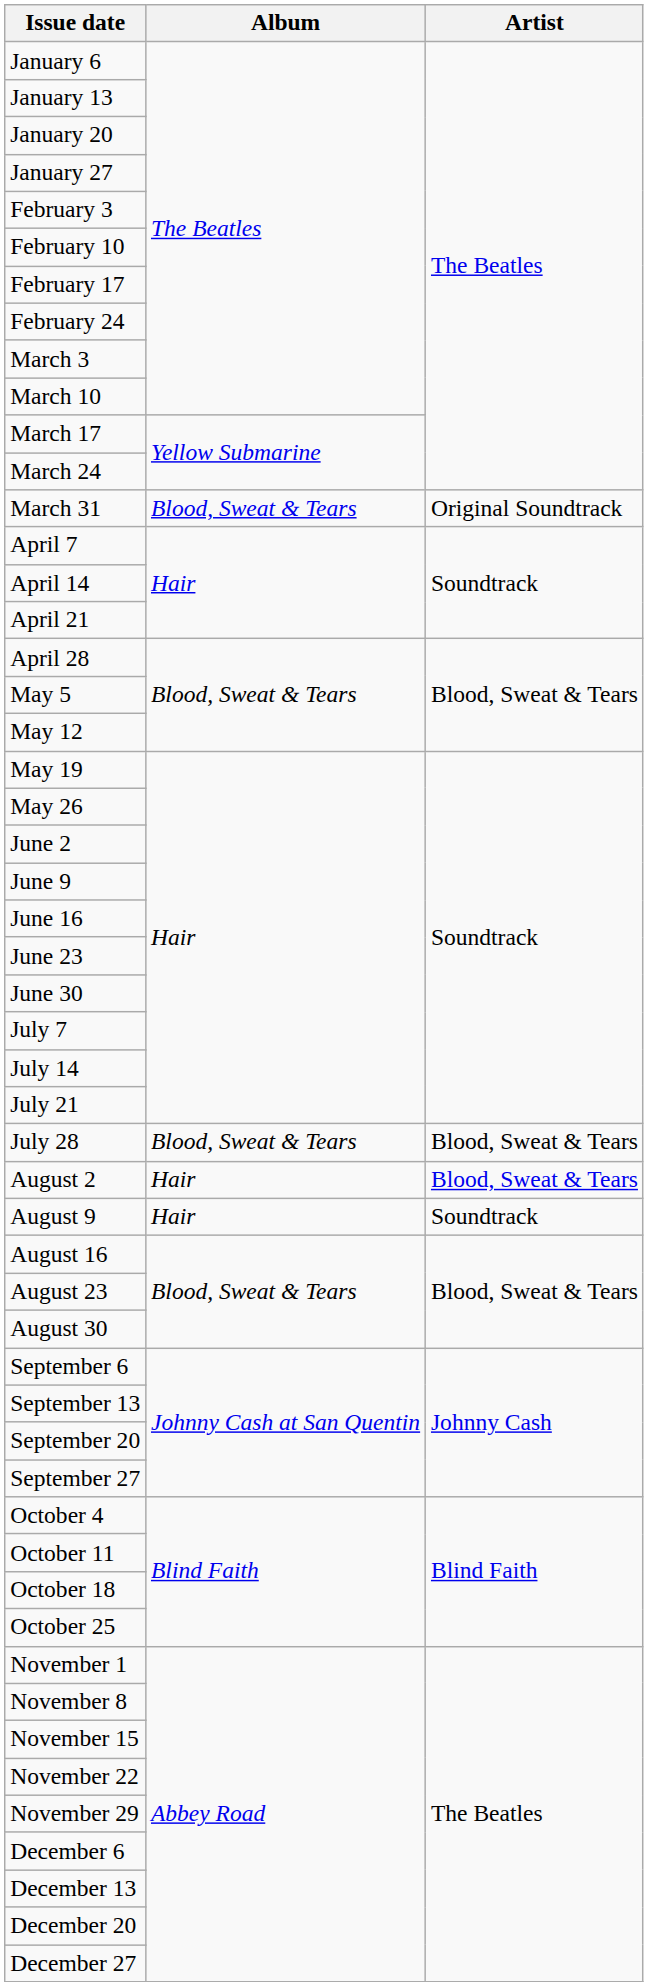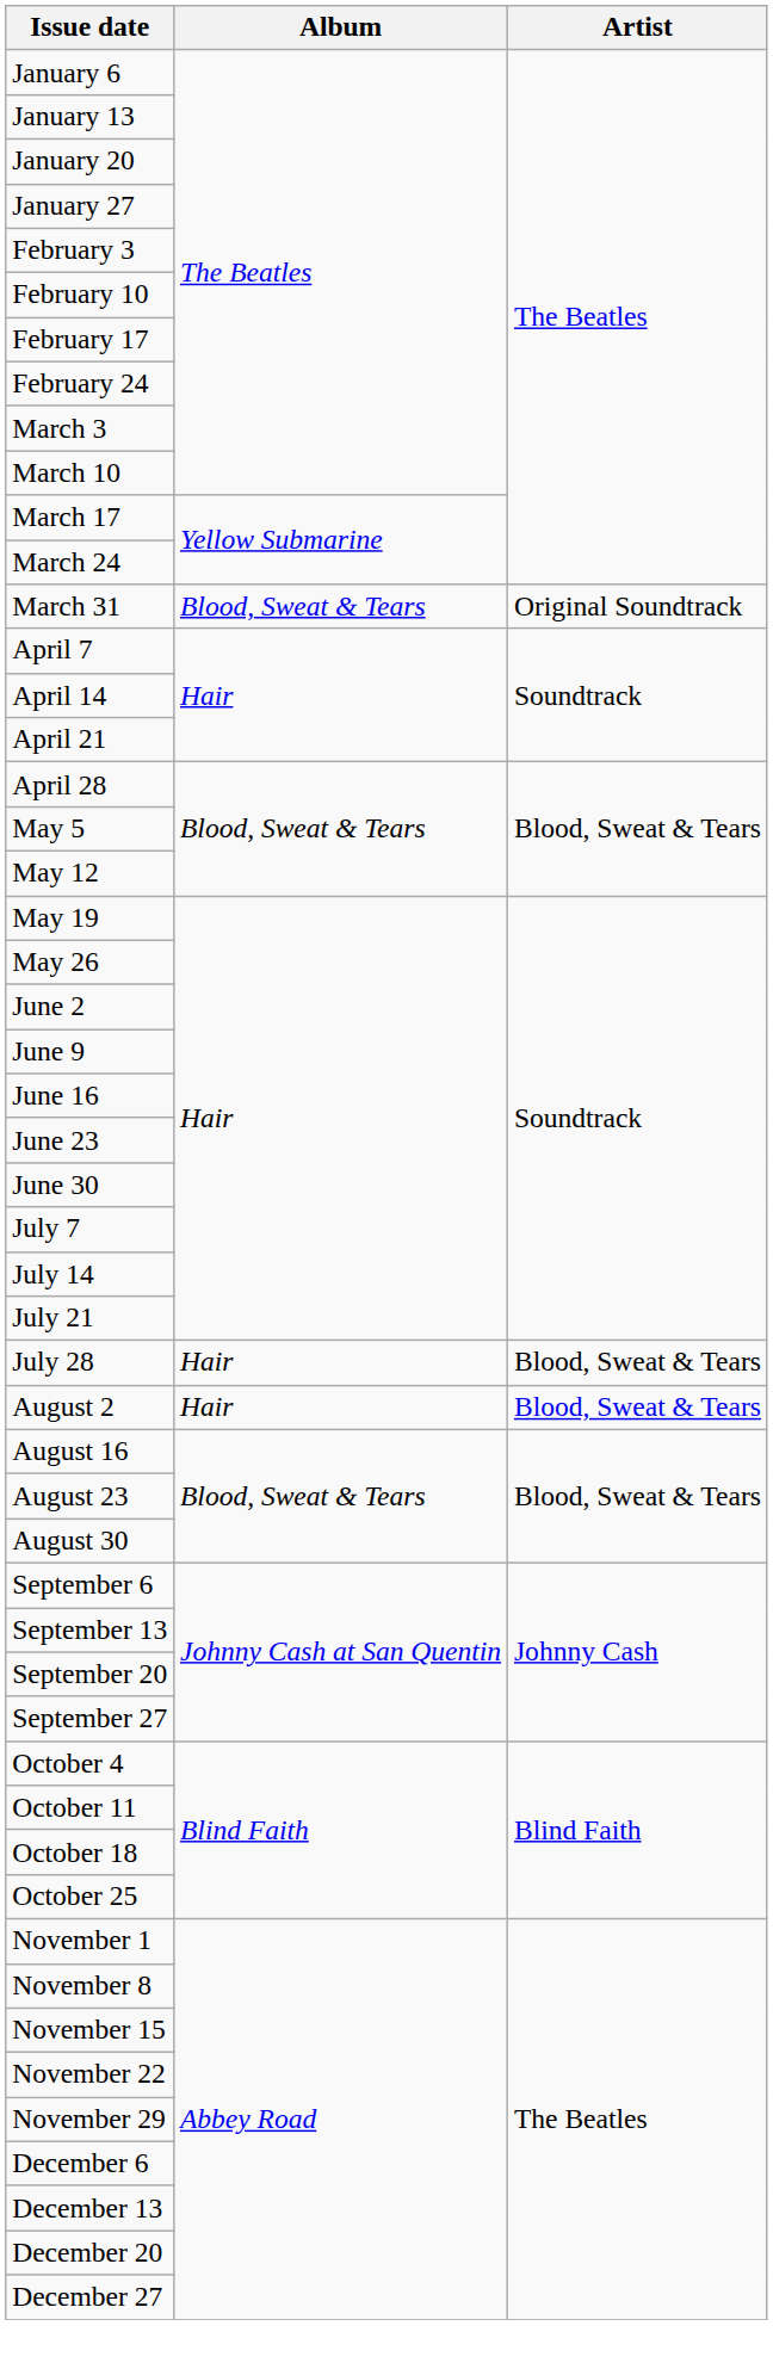July 28 | Album: Blood, Sweat & Tears -> Hair
- row: August 9 | Hair | Soundtrack
